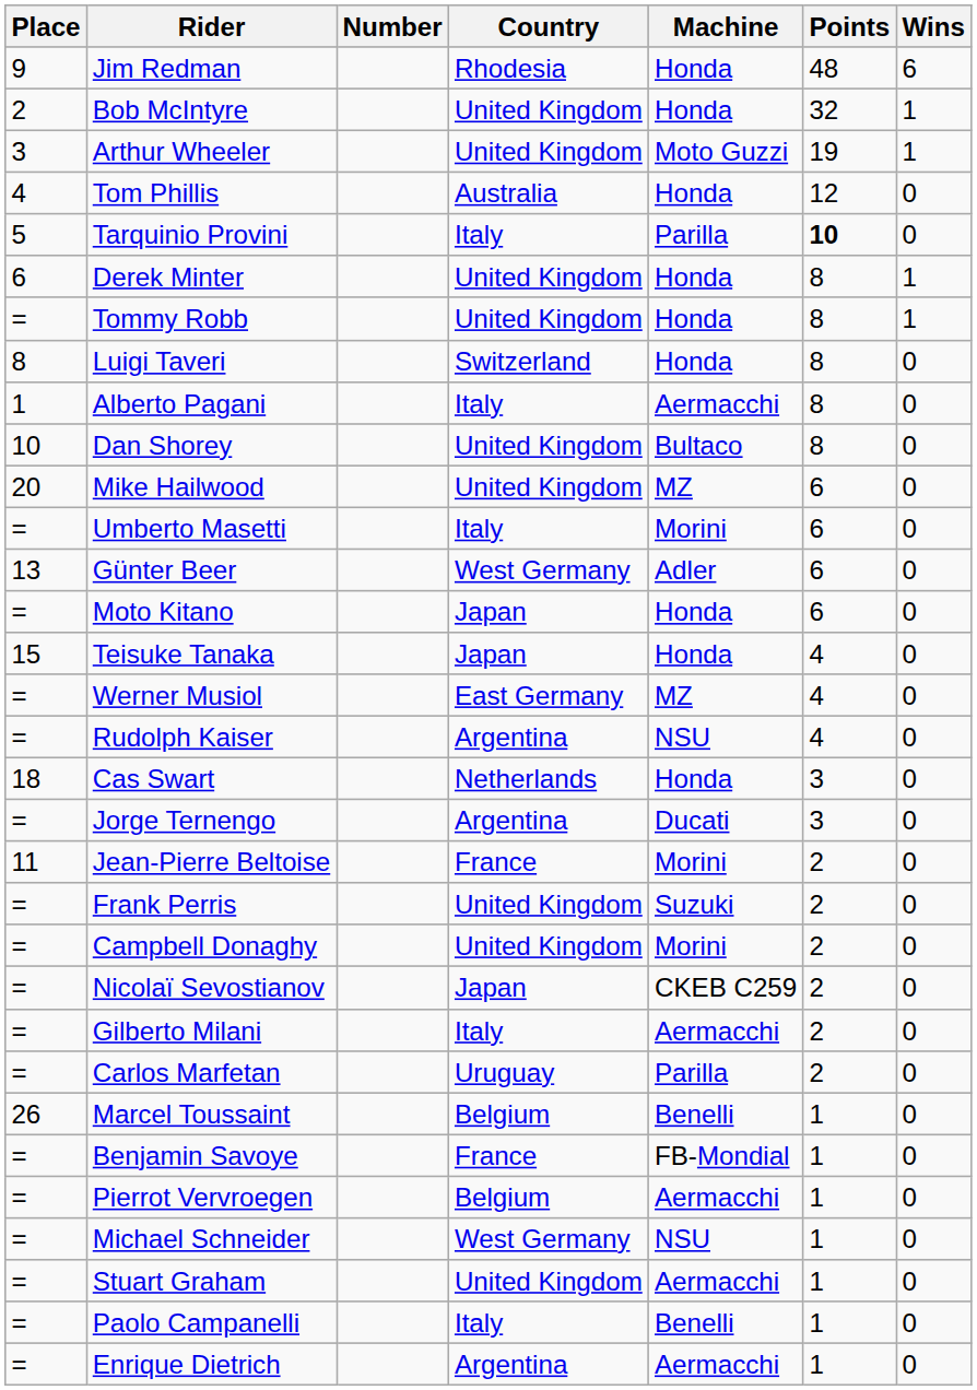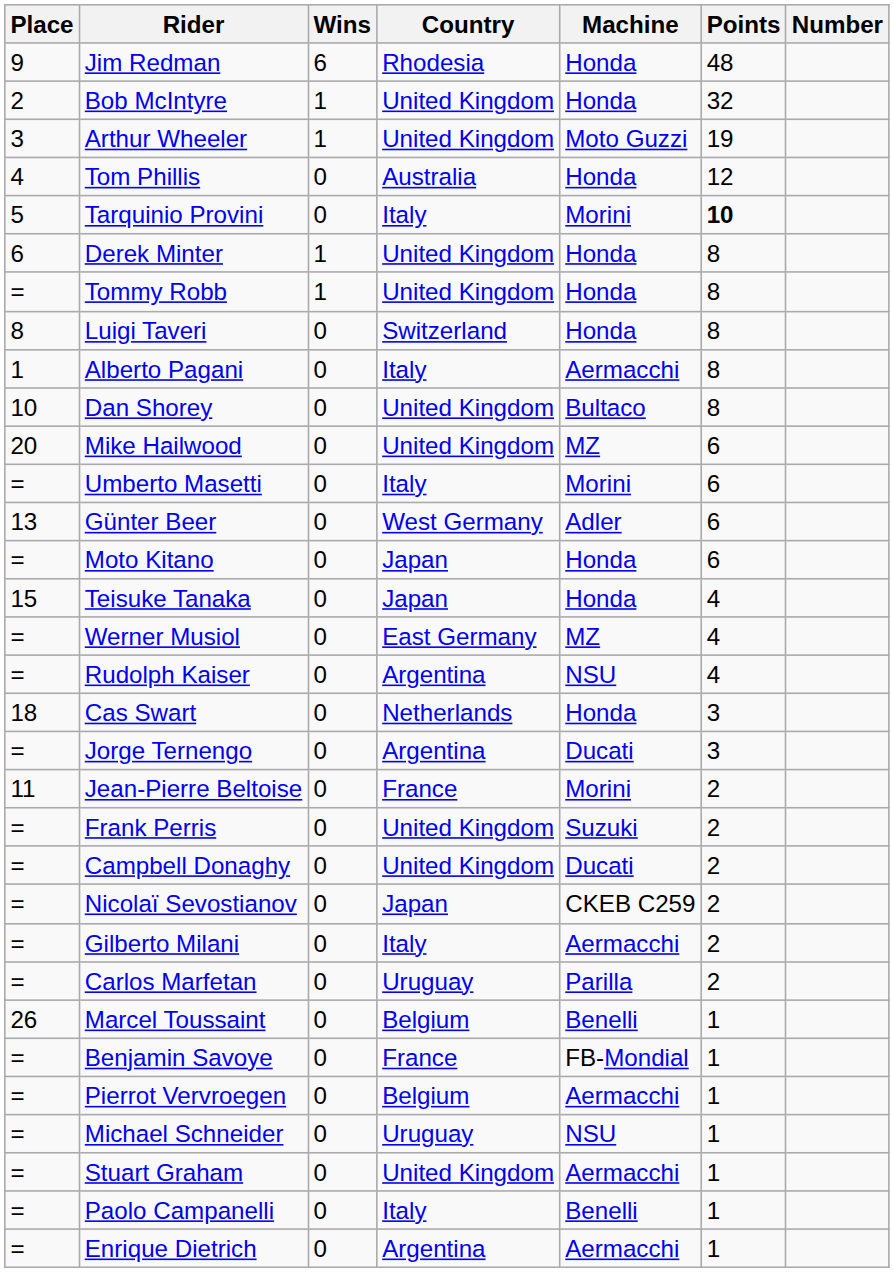columns swapped: Number <-> Wins
Tarquinio Provini | Machine: Parilla -> Morini
Campbell Donaghy | Machine: Morini -> Ducati
Michael Schneider | Country: West Germany -> Uruguay
